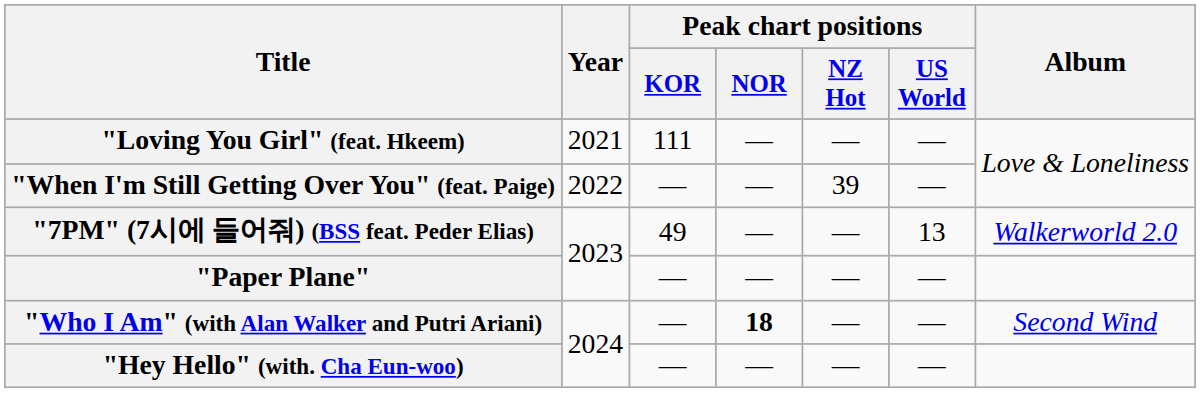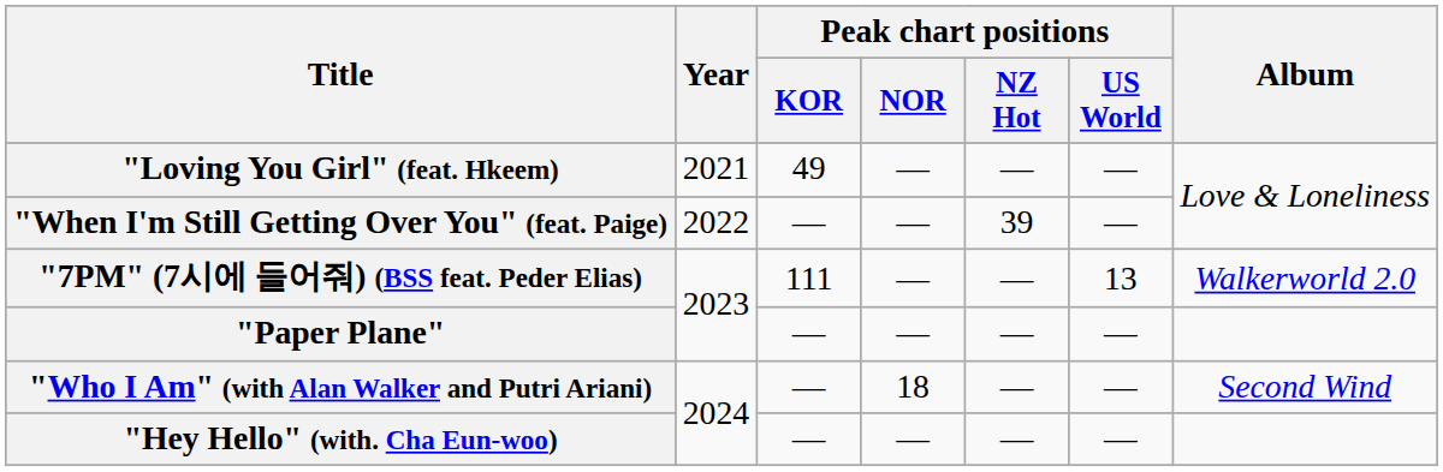"Loving You Girl" (feat. Hkeem) | Peak chart positions / KOR: 111 -> 49
"7PM" (7시에 들어줘) (BSS feat. Peder Elias) | Peak chart positions / KOR: 49 -> 111
"Who I Am" (with Alan Walker and Putri Ariani) | Peak chart positions / NOR: bold -> normal
